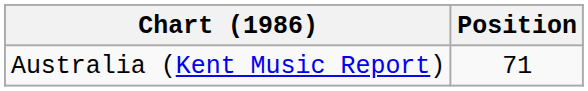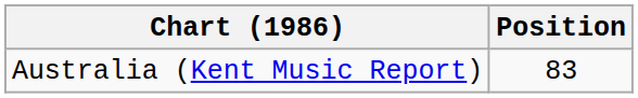Australia (Kent Music Report) | Position: 71 -> 83
